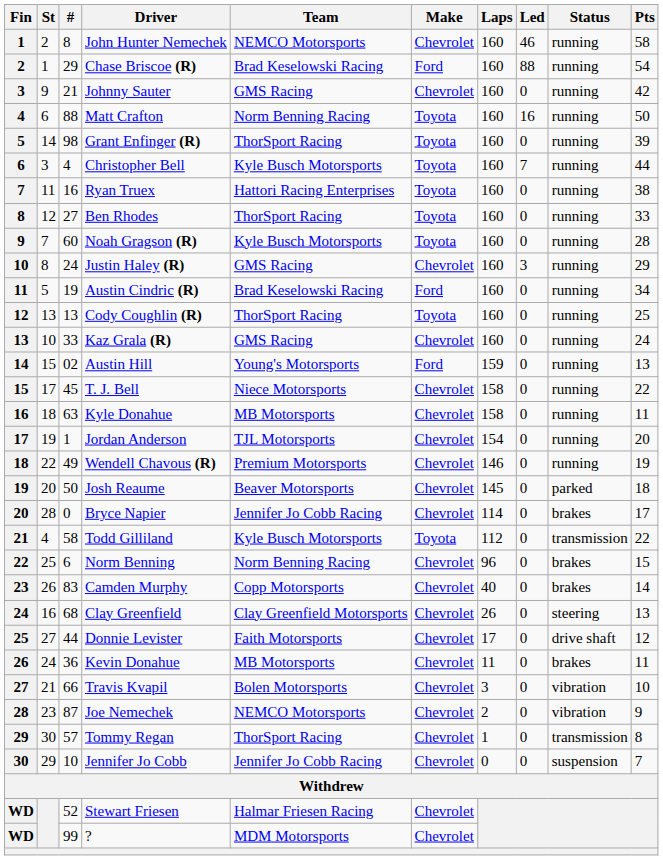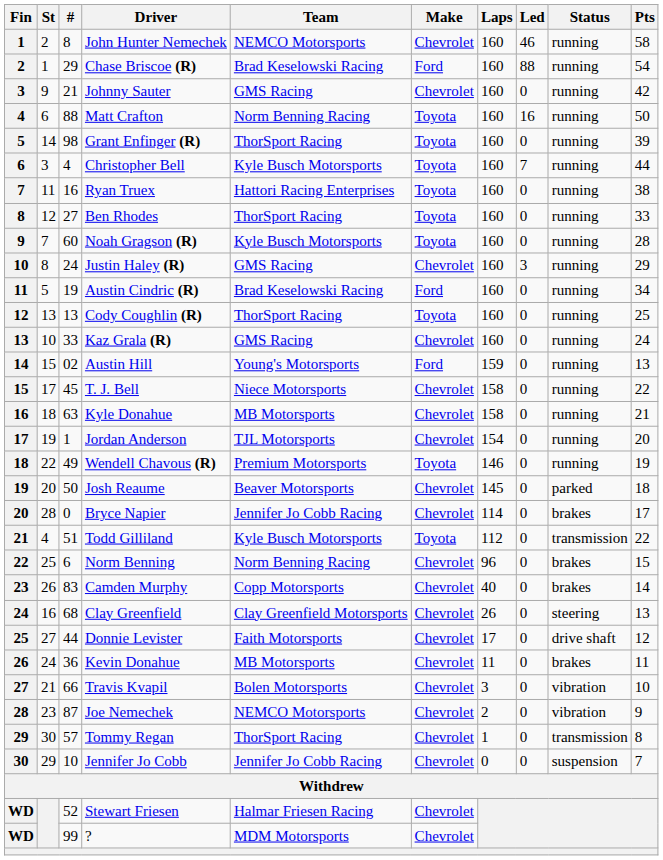Kyle Donahue | Pts: 11 -> 21
Wendell Chavous (R) | Make: Chevrolet -> Toyota
Todd Gilliland | #: 58 -> 51
